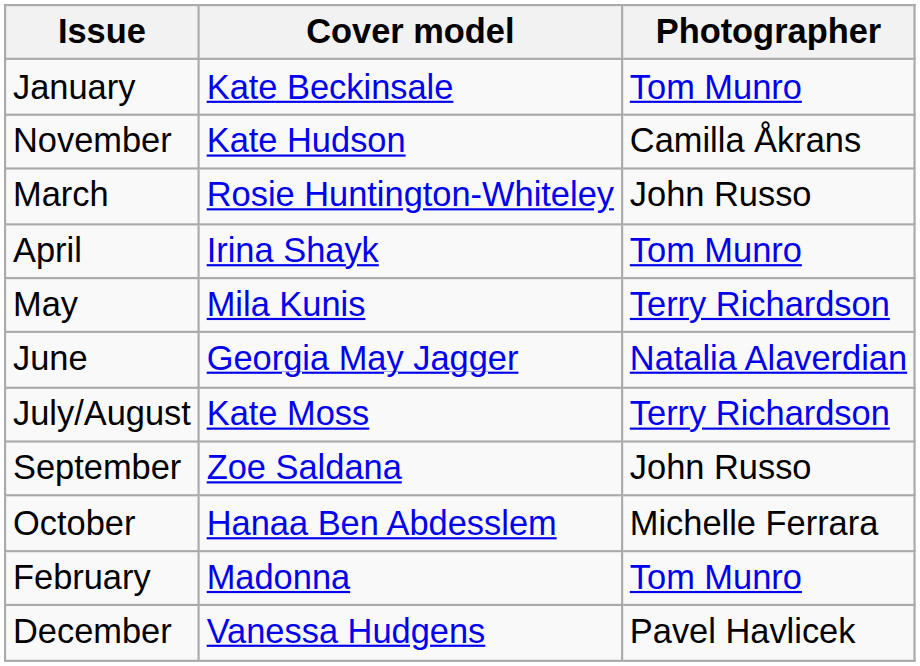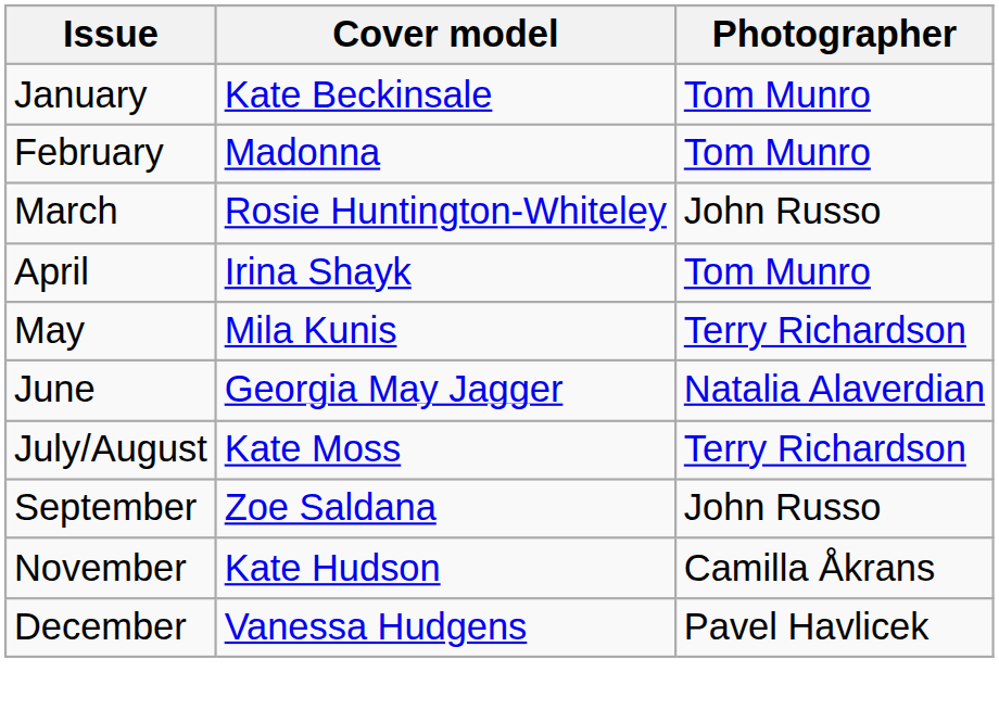rows swapped: February <-> November
- row: October | Hanaa Ben Abdesslem | Michelle Ferrara
